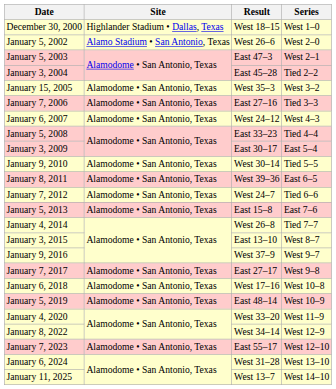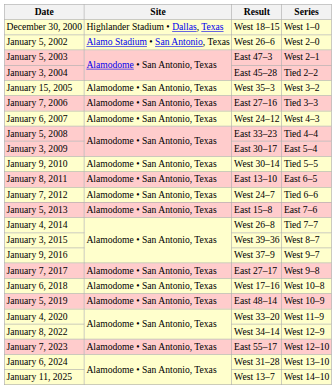January 8, 2011 | Result: West 39–36 -> East 13–10
January 3, 2015 | Result: East 13–10 -> West 39–36
